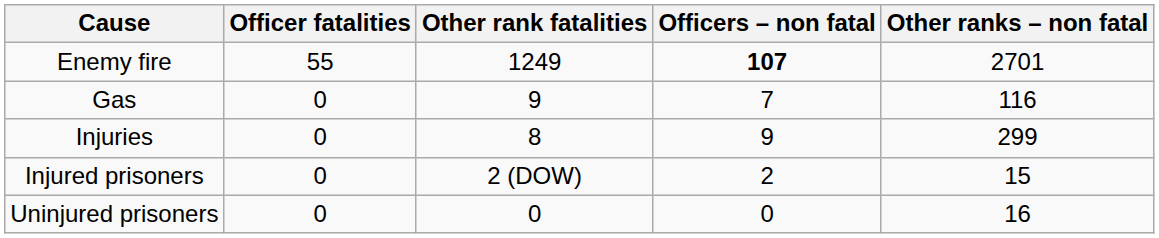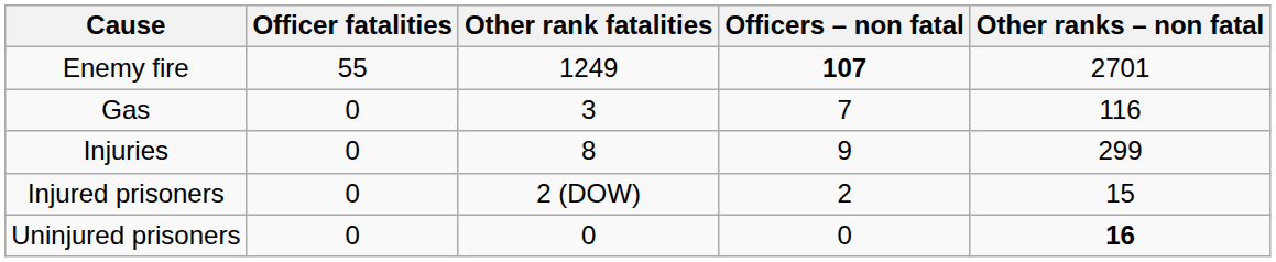Gas | Other rank fatalities: 9 -> 3
Uninjured prisoners | Other ranks – non fatal: normal -> bold
